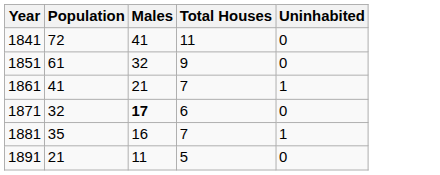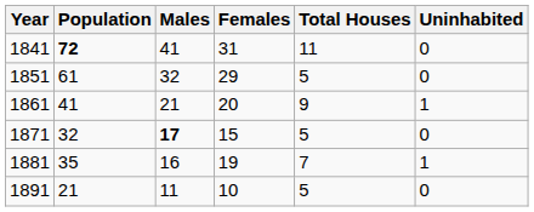+ column: Females | 31 | 29 | 20 | 15 | 19 | 10
1841 | Population: normal -> bold
1851 | Total Houses: 9 -> 5
1861 | Total Houses: 7 -> 9
1871 | Total Houses: 6 -> 5
